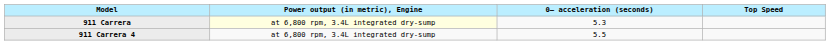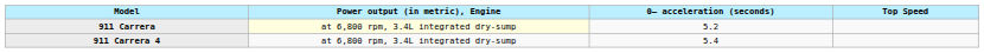911 Carrera | 0– acceleration (seconds): 5.3 -> 5.2
911 Carrera 4 | 0– acceleration (seconds): 5.5 -> 5.4
